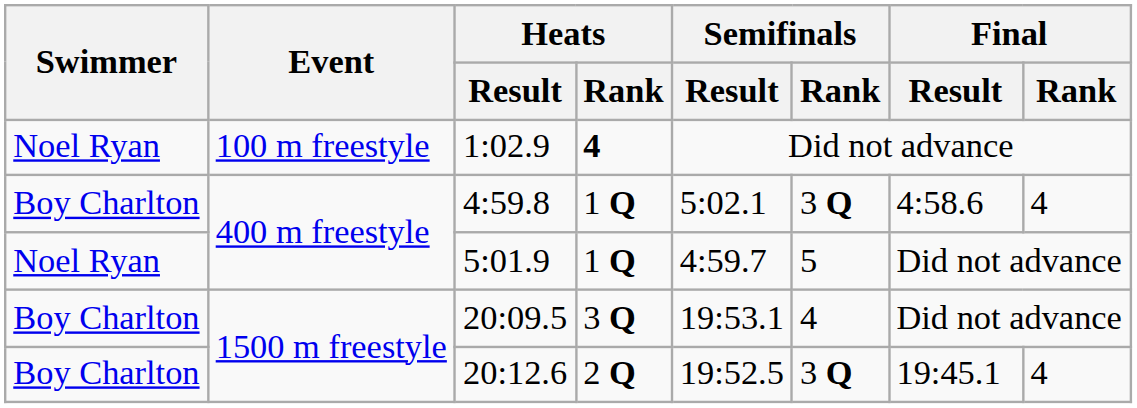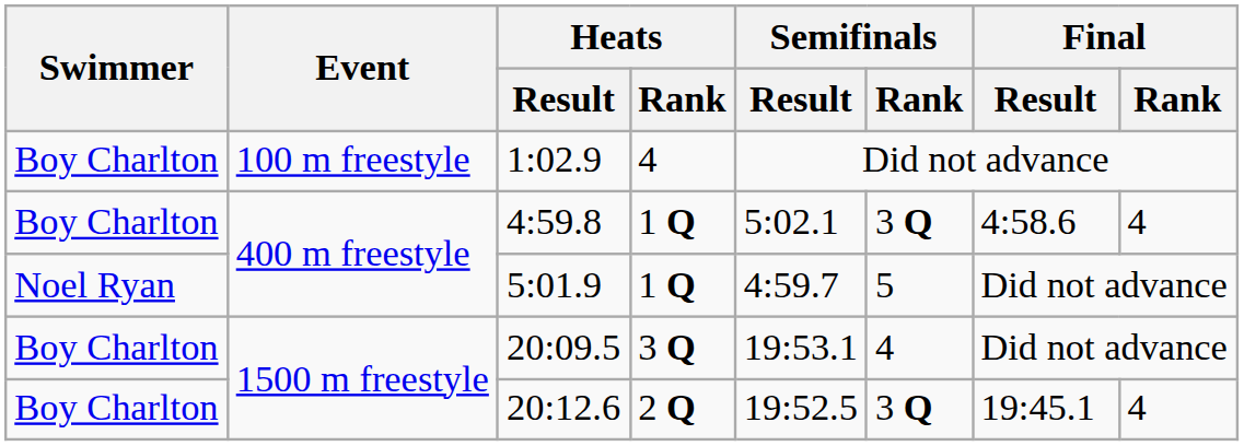1:02.9 | Swimmer: Noel Ryan -> Boy Charlton
1:02.9 | Heats / Rank: bold -> normal
